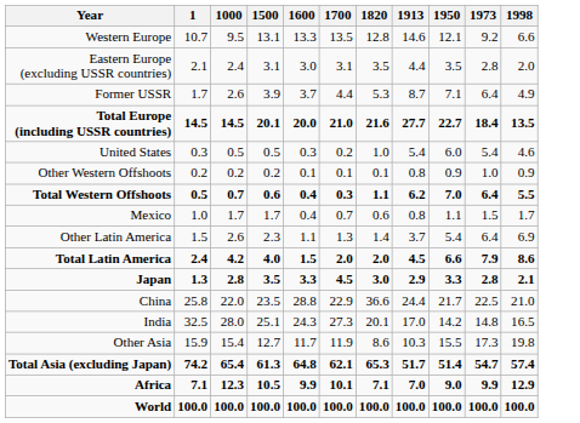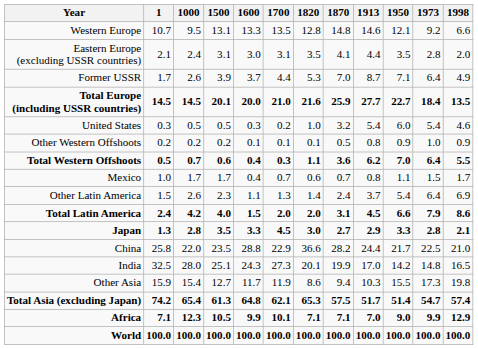+ column: 1870 | 14.8 | 4.1 | 7.0 | 25.9 | 3.2 | 0.5 | 3.6 | 0.7 | 2.4 | 3.1 | 2.7 | 28.2 | 19.9 | 9.4 | 57.5 | 7.1 | 100.0
